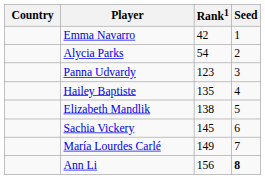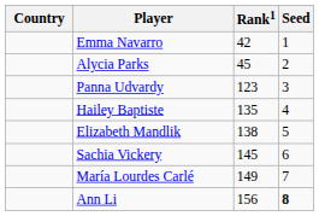Alycia Parks | Rank1: 54 -> 45
